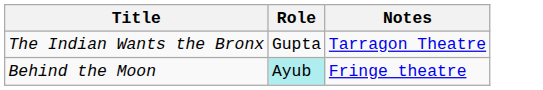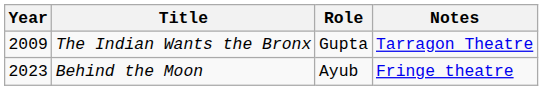+ column: Year | 2009 | 2023
Behind the Moon | Role: paleturquoise background -> no background
